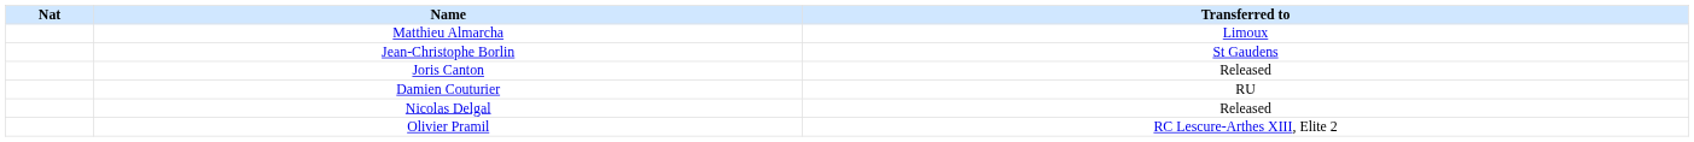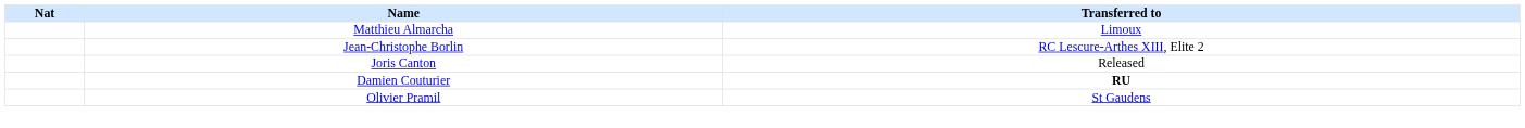Jean-Christophe Borlin | Transferred to: St Gaudens -> RC Lescure-Arthes XIII, Elite 2
Damien Couturier | Transferred to: normal -> bold
- row: Nicolas Delgal | Released
Olivier Pramil | Transferred to: RC Lescure-Arthes XIII, Elite 2 -> St Gaudens
